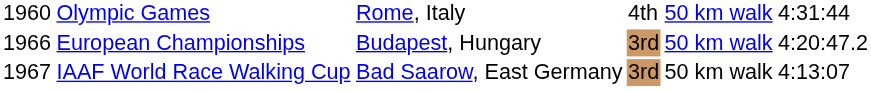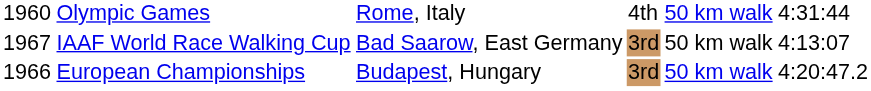rows swapped: European Championships <-> IAAF World Race Walking Cup
